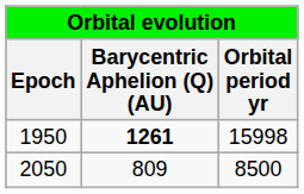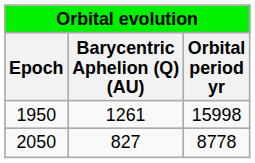1950 | Barycentric Aphelion (Q) (AU): bold -> normal
2050 | Barycentric Aphelion (Q) (AU): 809 -> 827
2050 | Orbital period yr: 8500 -> 8778
